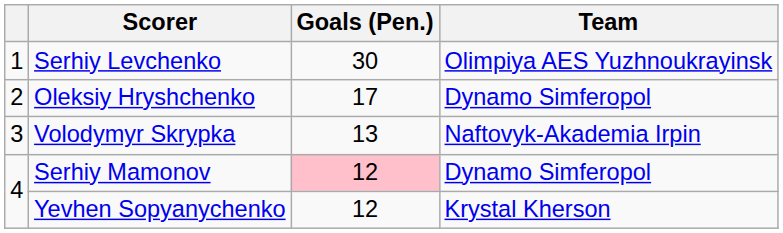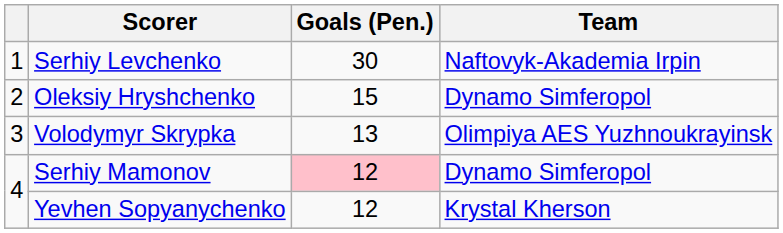Serhiy Levchenko | Team: Olimpiya AES Yuzhnoukrayinsk -> Naftovyk-Akademia Irpin
Oleksiy Hryshchenko | Goals (Pen.): 17 -> 15
Volodymyr Skrypka | Team: Naftovyk-Akademia Irpin -> Olimpiya AES Yuzhnoukrayinsk
